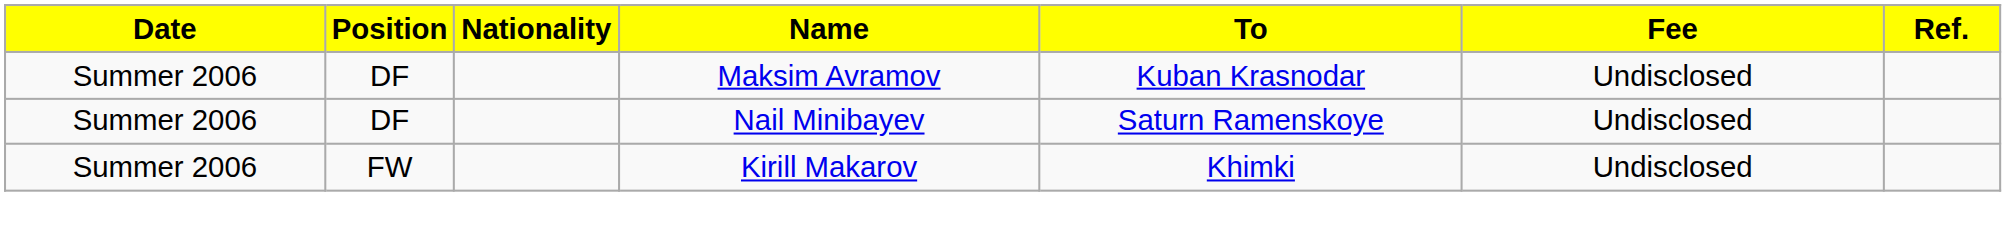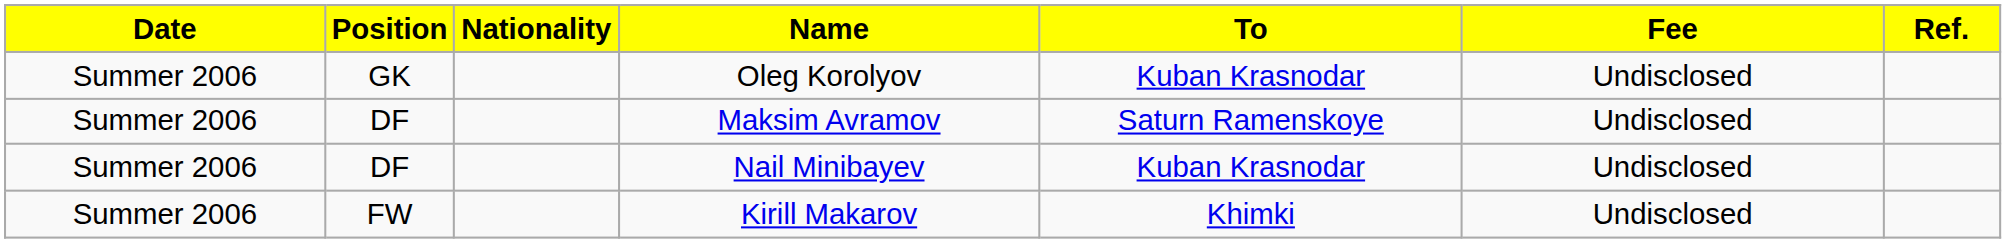+ row: Summer 2006 | GK | Oleg Korolyov | Kuban Krasnodar | Undisclosed
Maksim Avramov | To: Kuban Krasnodar -> Saturn Ramenskoye
Nail Minibayev | To: Saturn Ramenskoye -> Kuban Krasnodar
